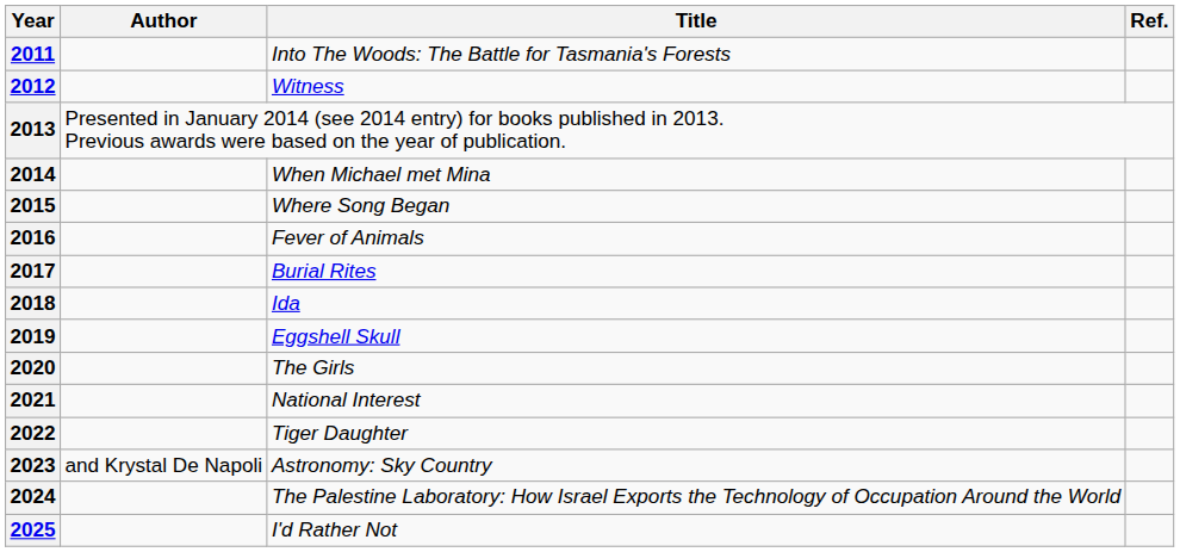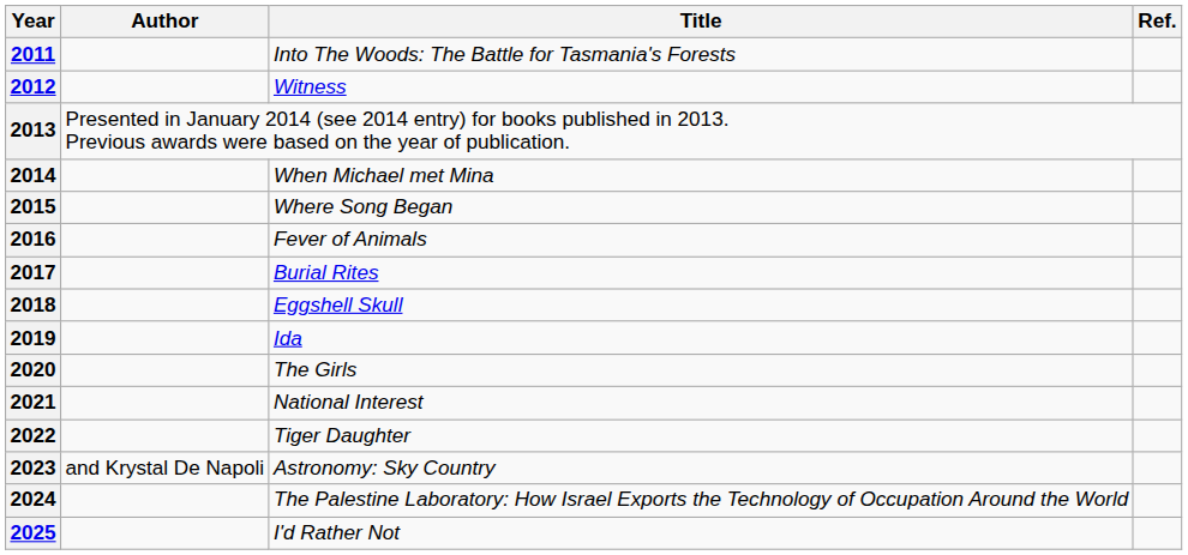2018 | Title: Ida -> Eggshell Skull
2019 | Title: Eggshell Skull -> Ida
